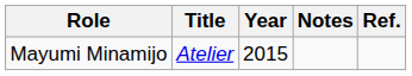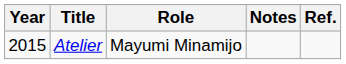columns swapped: Year <-> Role
